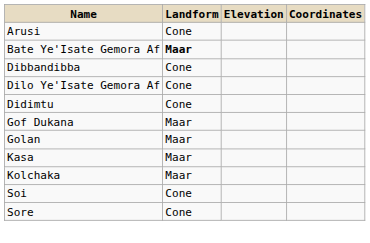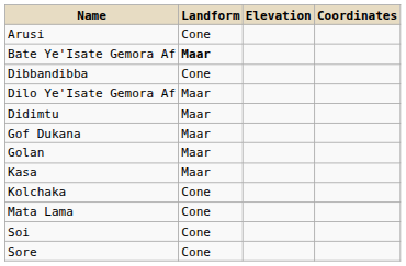Dilo Ye'Isate Gemora Af | Landform: Cone -> Maar
Didimtu | Landform: Cone -> Maar
Kolchaka | Landform: Maar -> Cone
+ row: Mata Lama | Cone
